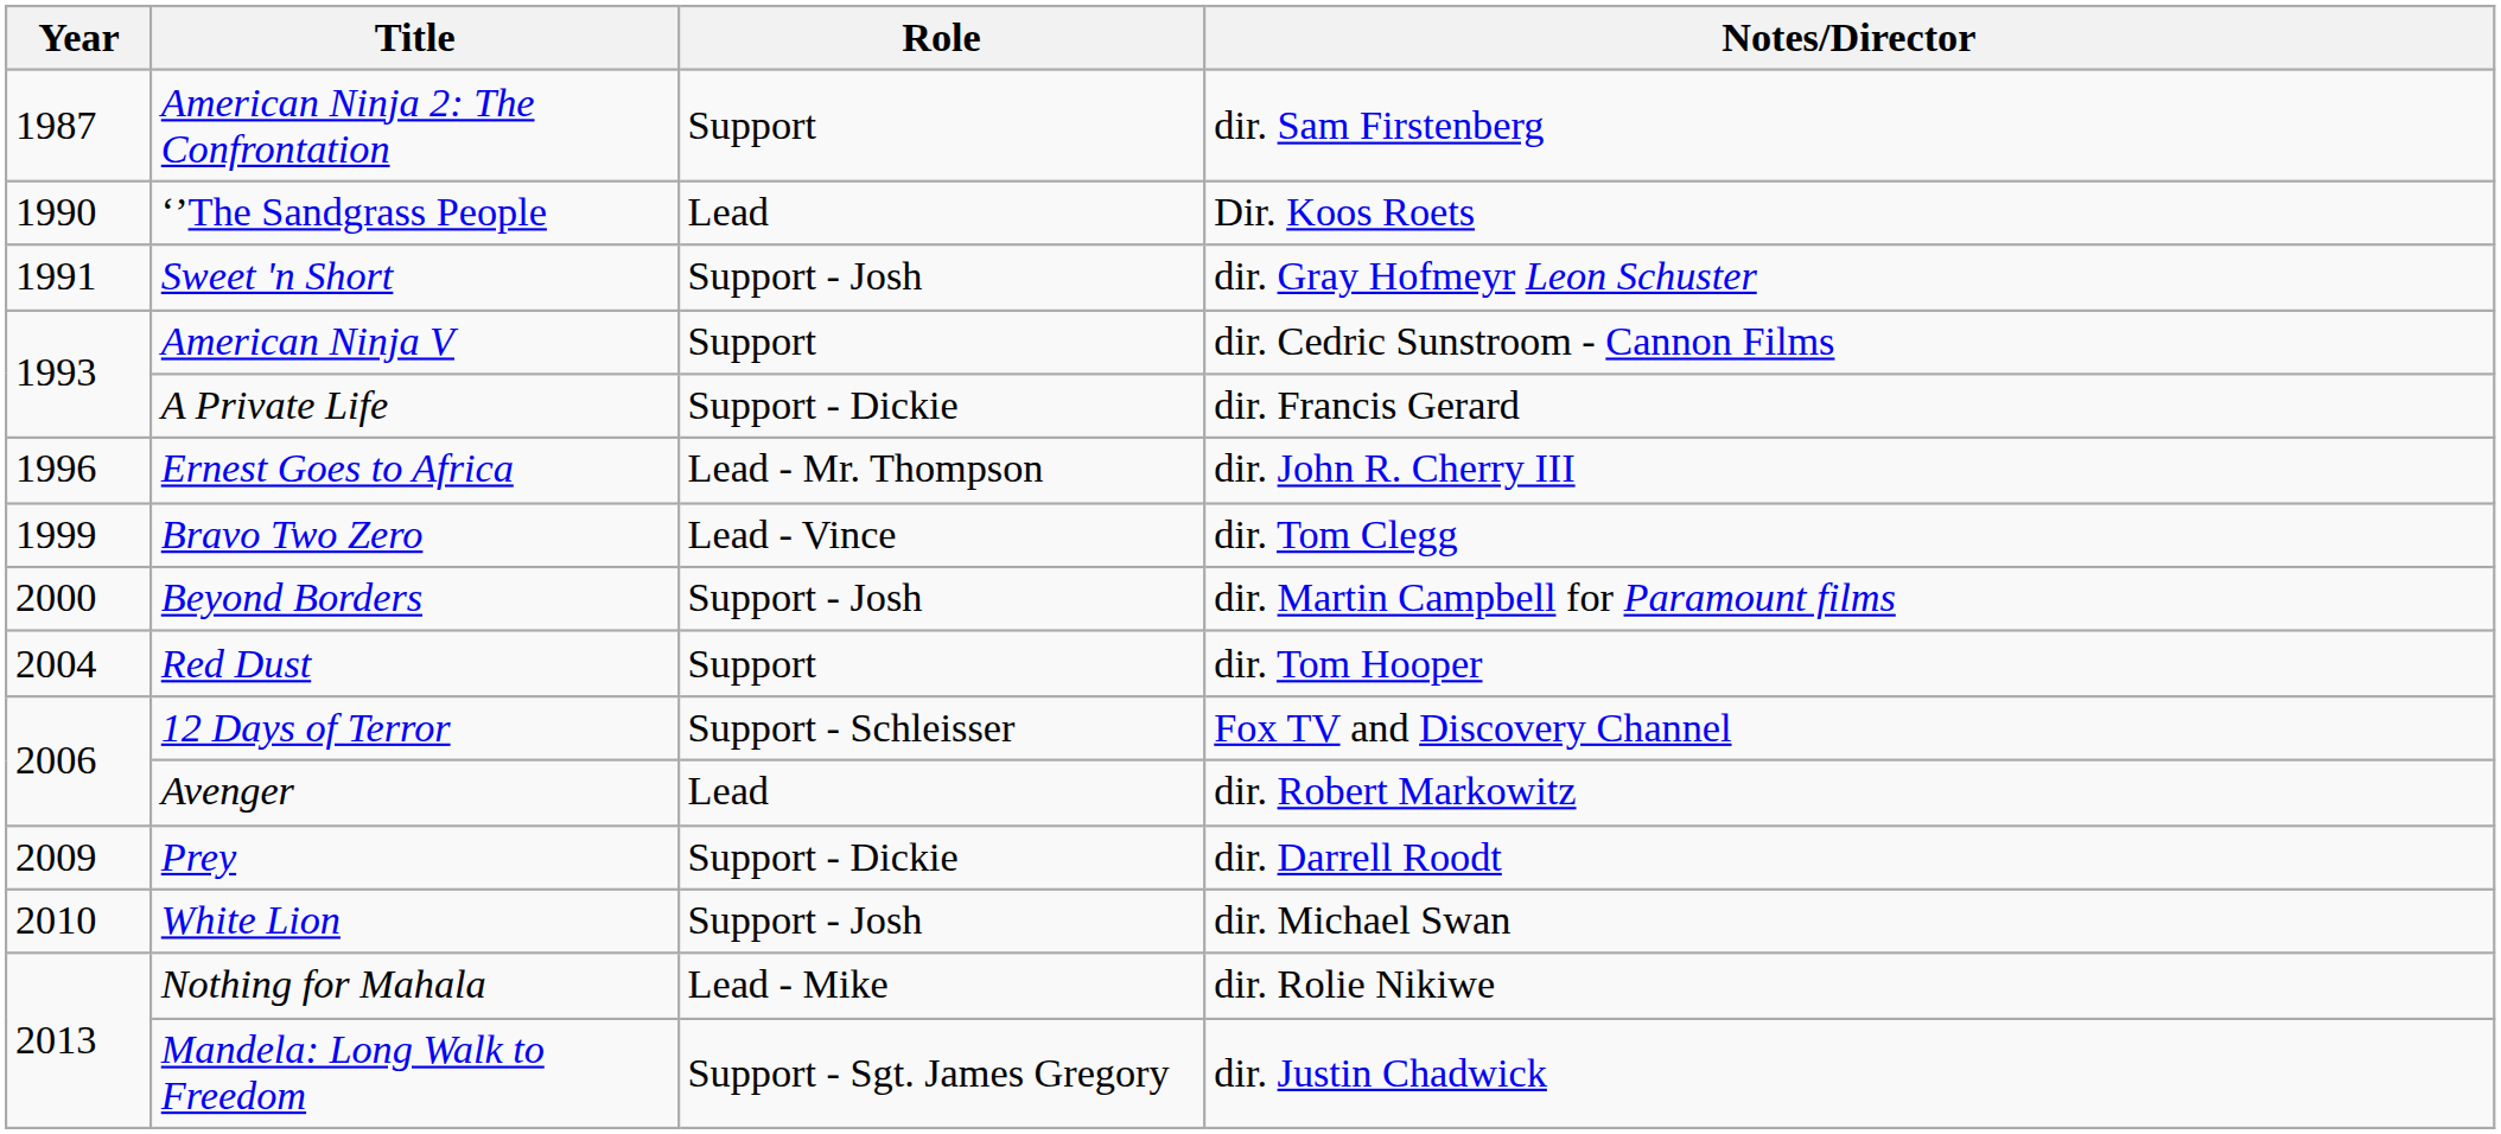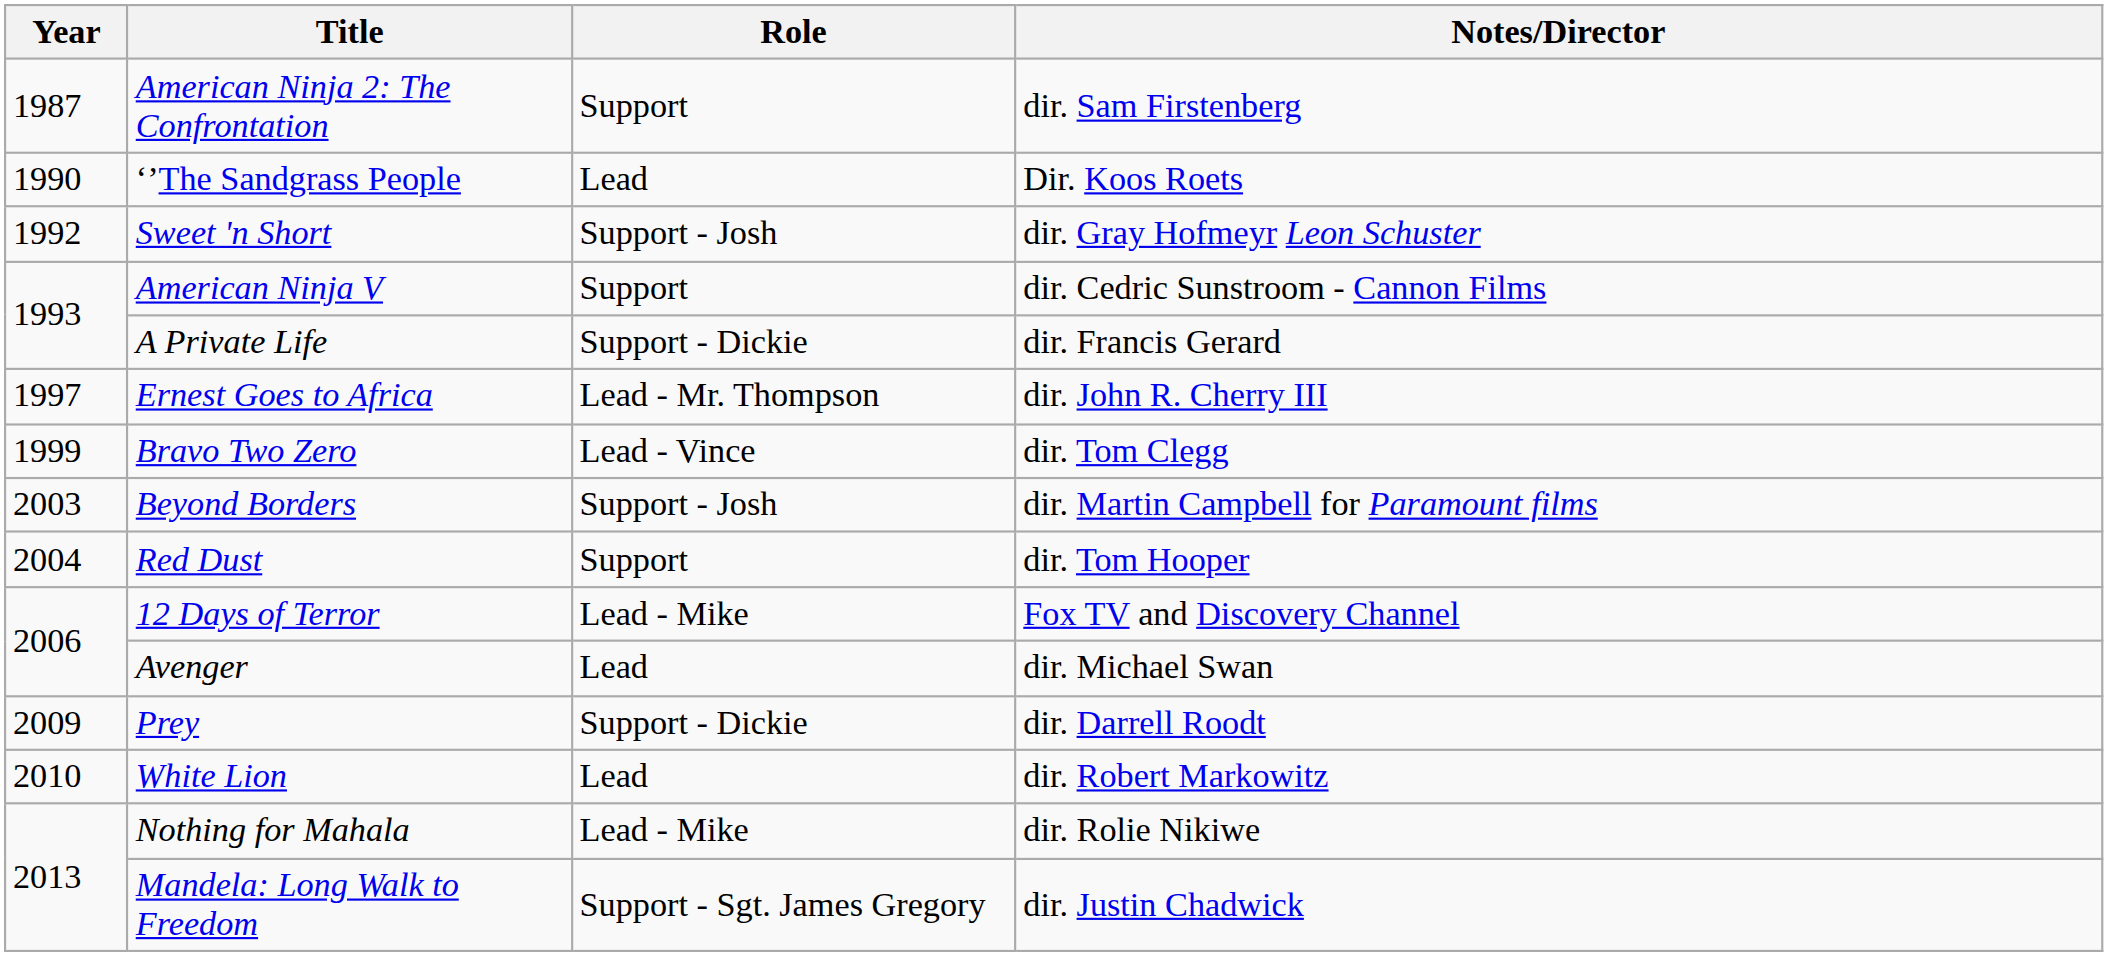Sweet 'n Short | Year: 1991 -> 1992
Ernest Goes to Africa | Year: 1996 -> 1997
Beyond Borders | Year: 2000 -> 2003
12 Days of Terror | Role: Support - Schleisser -> Lead - Mike
Avenger | Notes/Director: dir. Robert Markowitz -> dir. Michael Swan
White Lion | Role: Support - Josh -> Lead
White Lion | Notes/Director: dir. Michael Swan -> dir. Robert Markowitz
